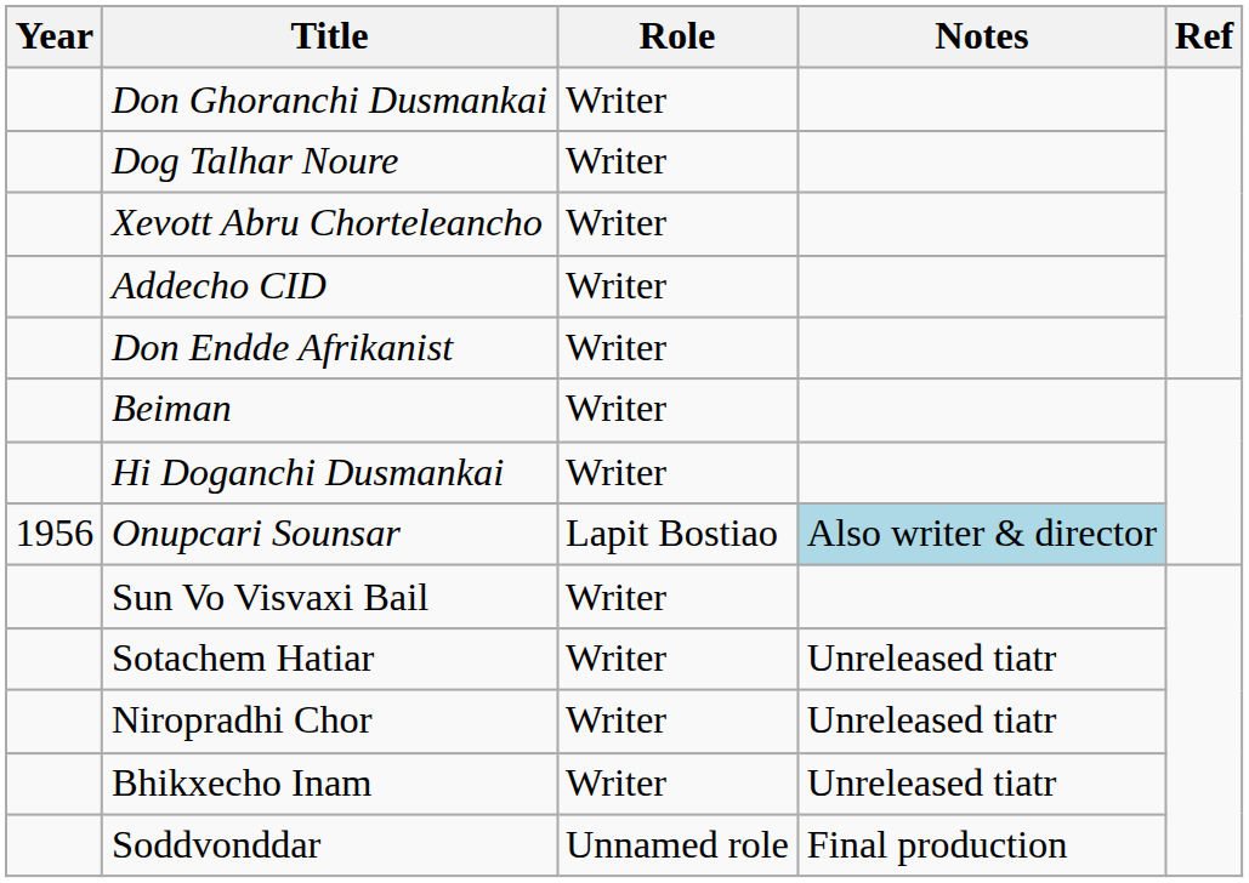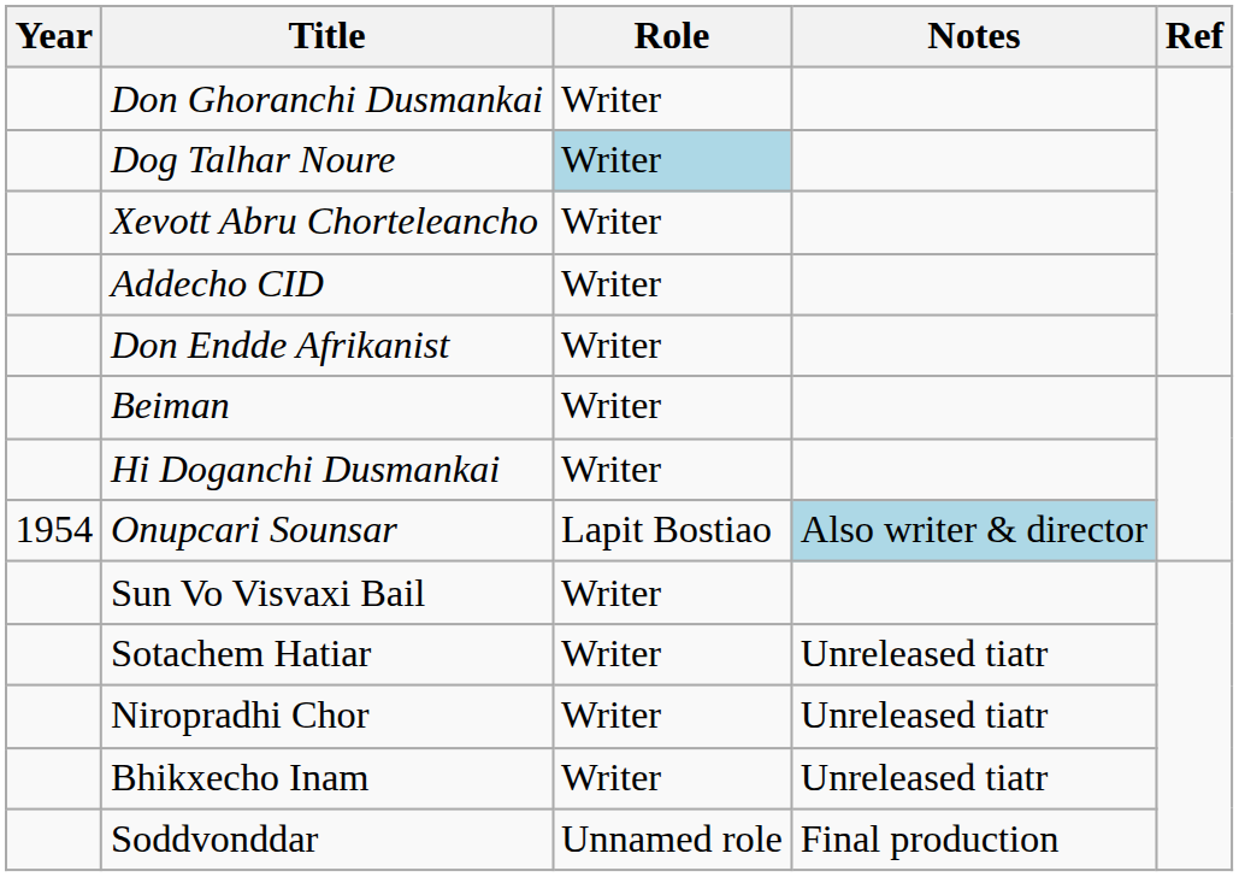Dog Talhar Noure | Role: no background -> lightblue background
Onupcari Sounsar | Year: 1956 -> 1954
